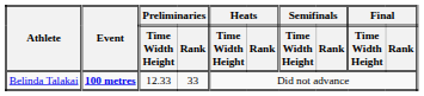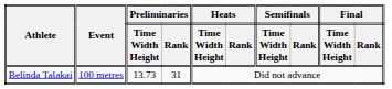Belinda Talakai | Event: bold -> normal
Belinda Talakai | Preliminaries / Time Width Height: 12.33 -> 13.73
Belinda Talakai | Preliminaries / Rank: 33 -> 31
